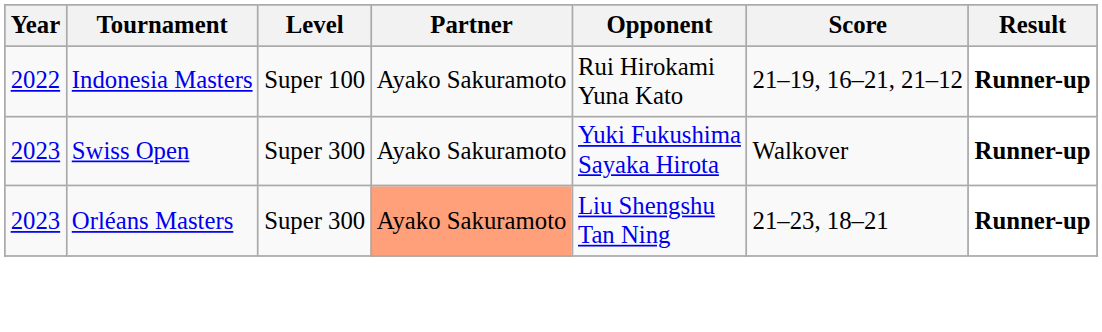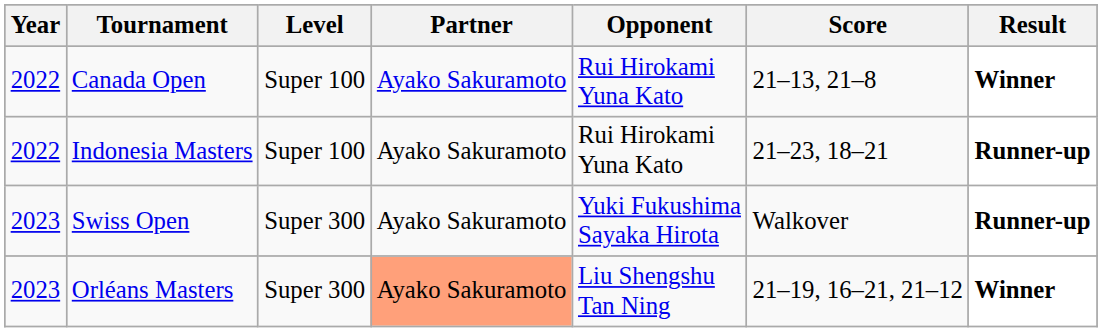+ row: 2022 | Canada Open | Super 100 | Ayako Sakuramoto | Rui Hirokami Yuna Kato | 21–13, 21–8 | Winner
Indonesia Masters | Score: 21–19, 16–21, 21–12 -> 21–23, 18–21
Orléans Masters | Score: 21–23, 18–21 -> 21–19, 16–21, 21–12
Orléans Masters | Result: Runner-up -> Winner
